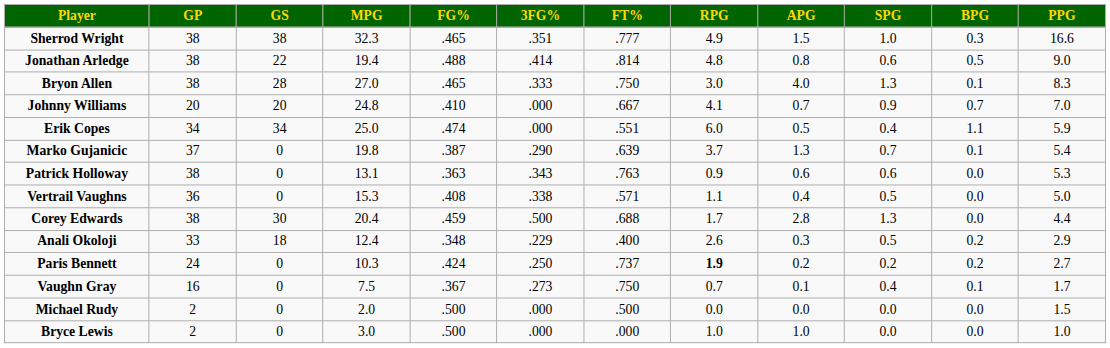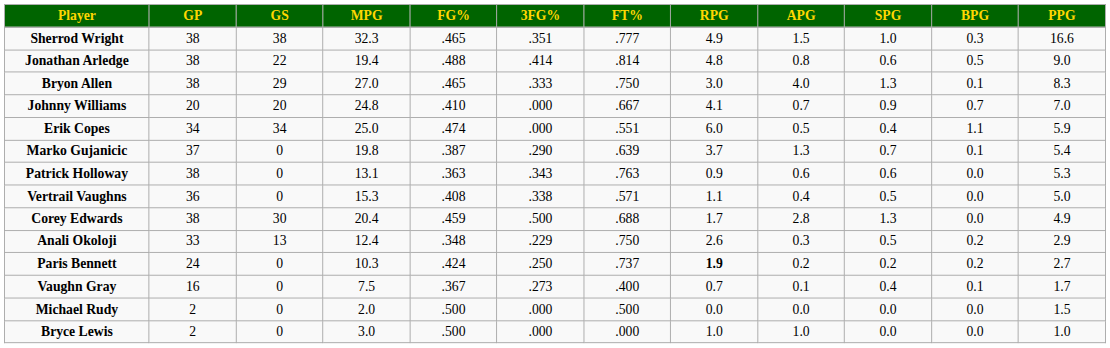Bryon Allen | GS: 28 -> 29
Corey Edwards | PPG: 4.4 -> 4.9
Anali Okoloji | GS: 18 -> 13
Anali Okoloji | FT%: .400 -> .750
Vaughn Gray | FT%: .750 -> .400
